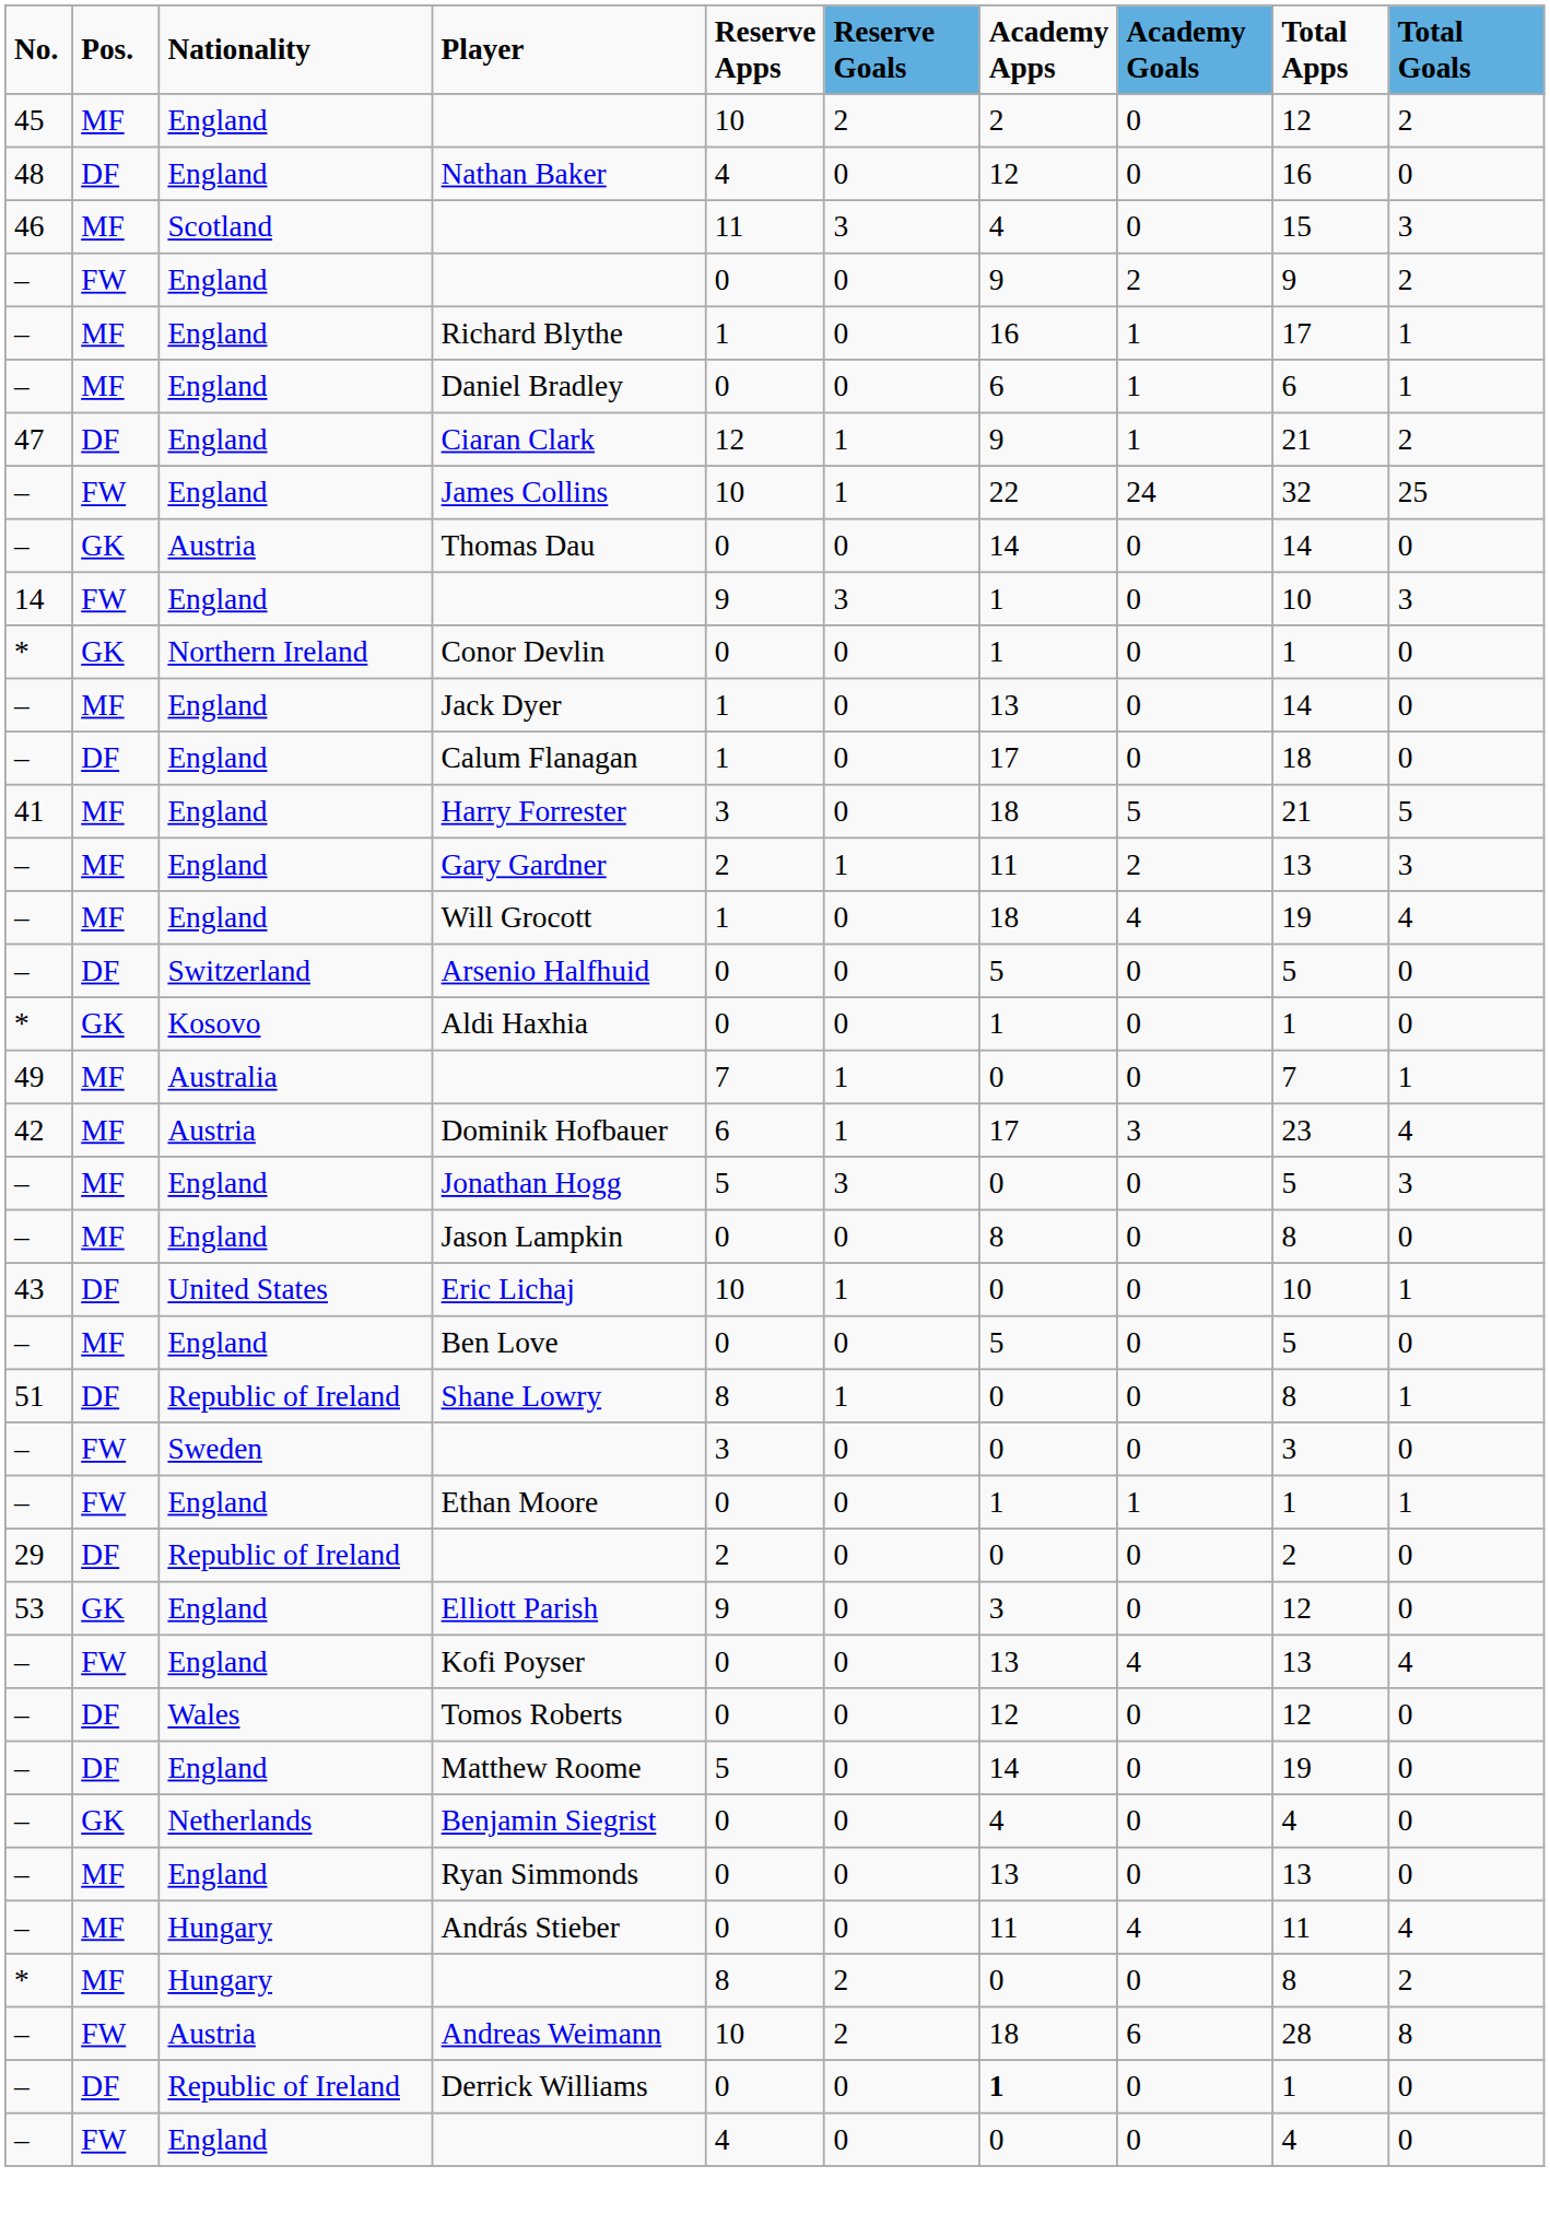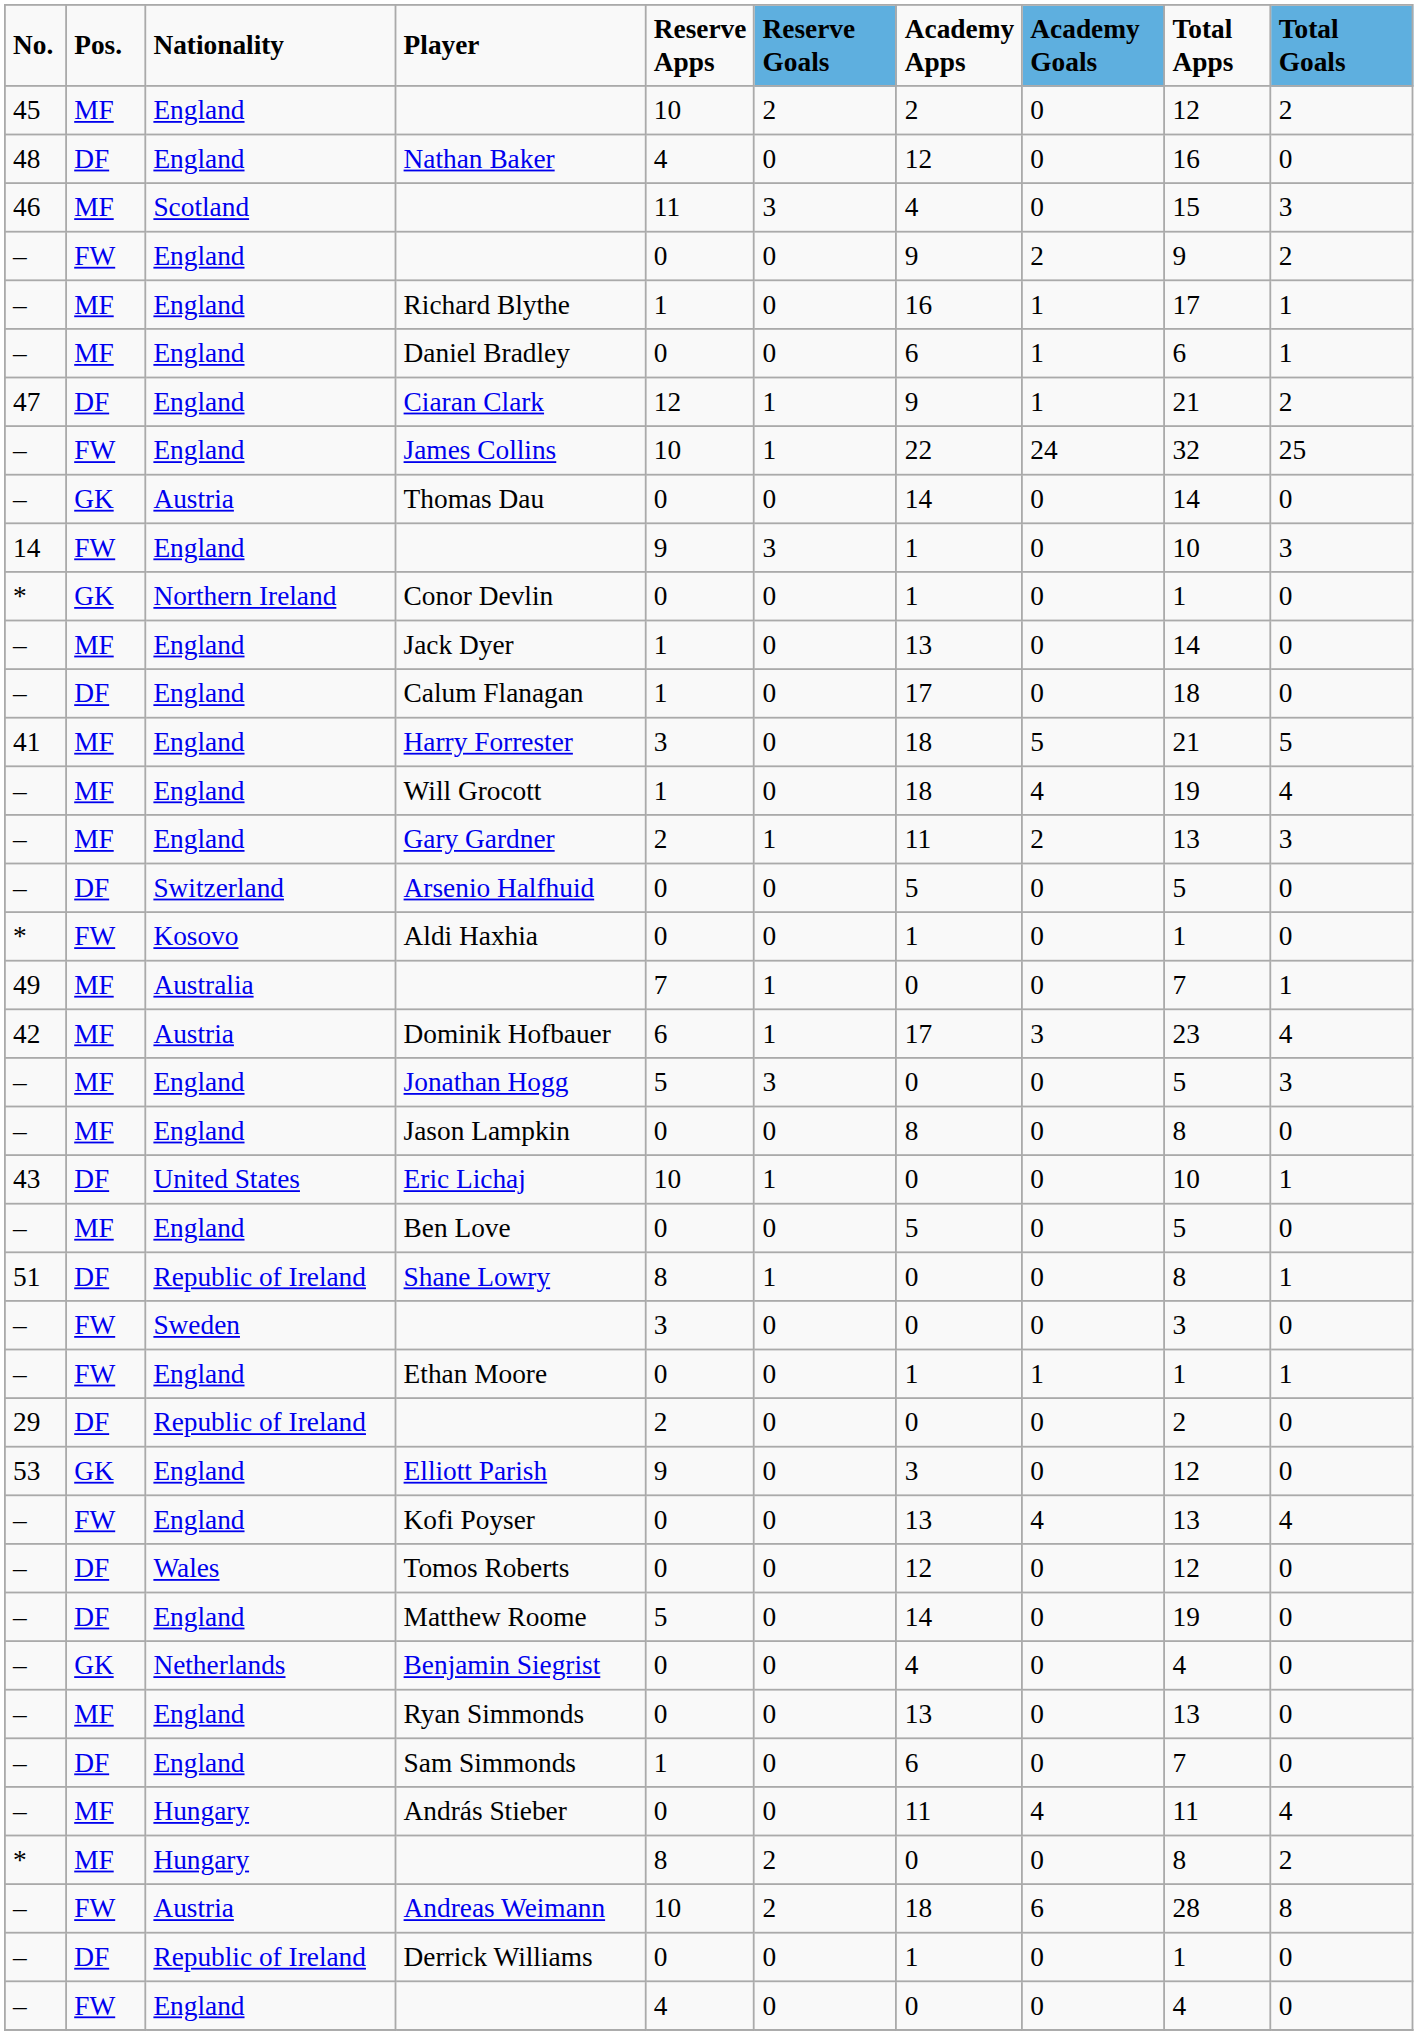rows swapped: Gary Gardner <-> Will Grocott
Aldi Haxhia | Pos.: GK -> FW
+ row: – | DF | England | Sam Simmonds | 1 | 0 | 6 | 0 | 7 | 0
Derrick Williams | Academy Apps: bold -> normal
